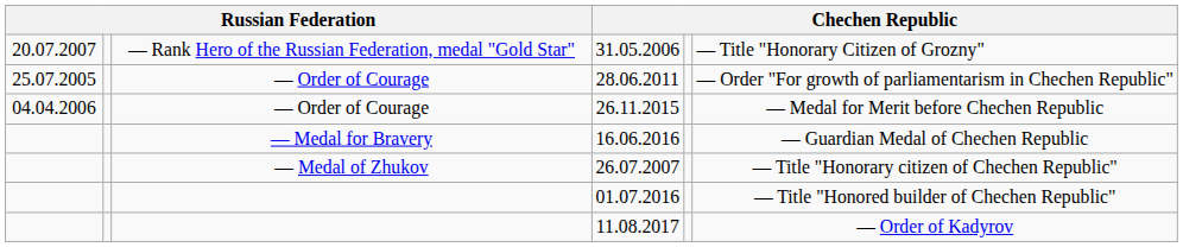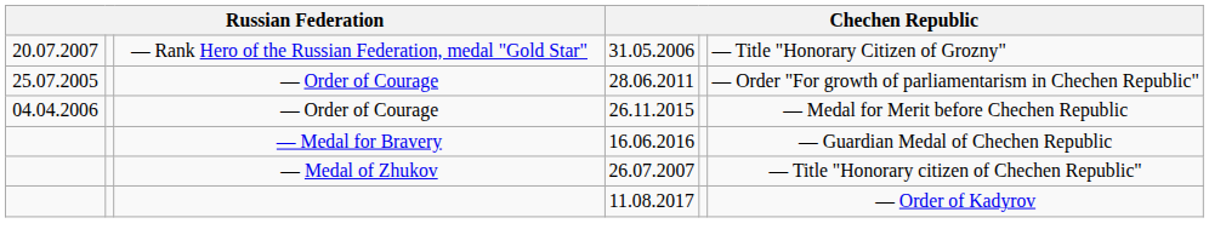- row: 01.07.2016 | — Title "Honored builder of Chechen Republic"
